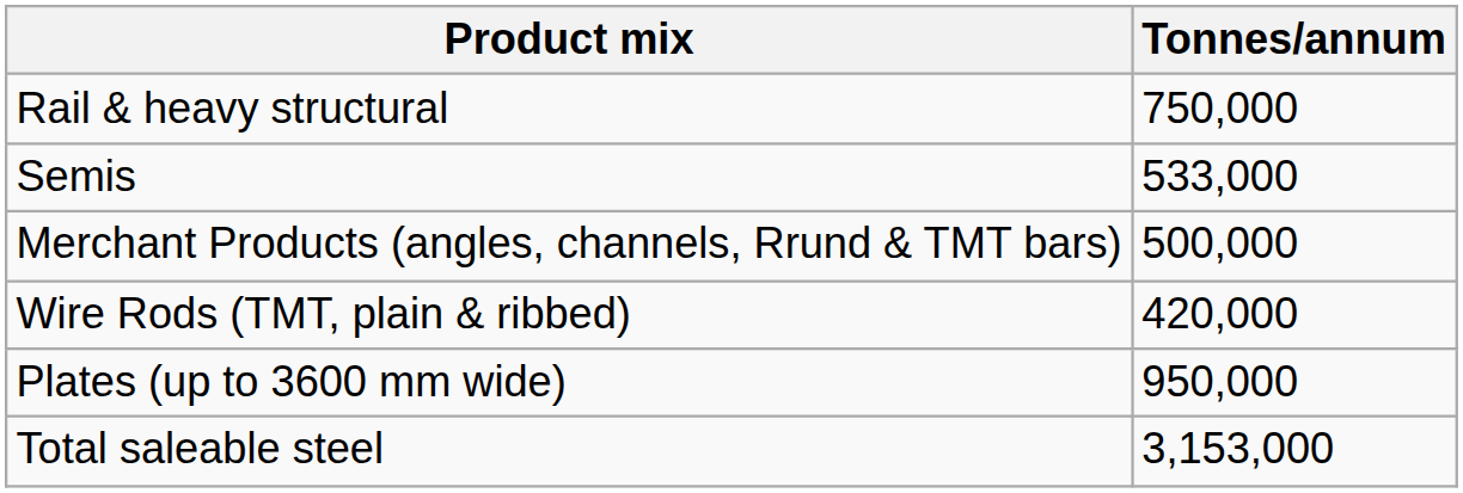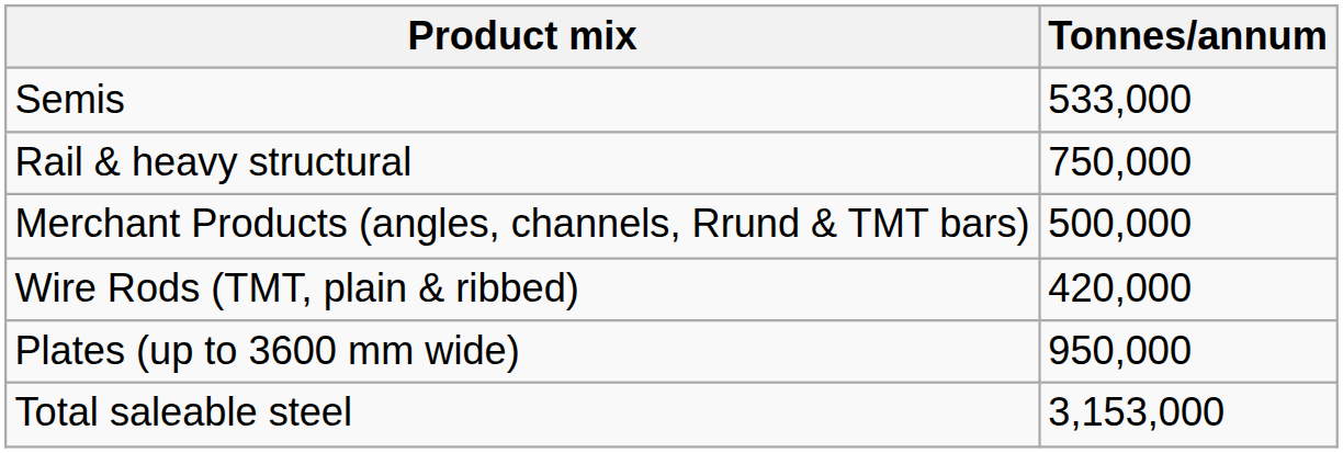rows swapped: Semis <-> Rail & heavy structural
